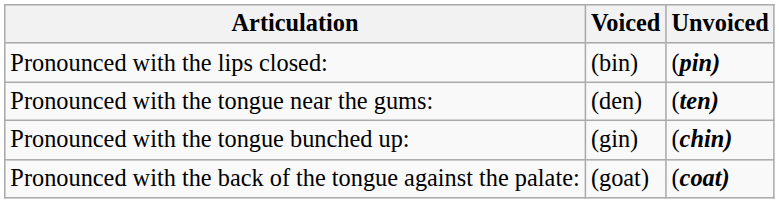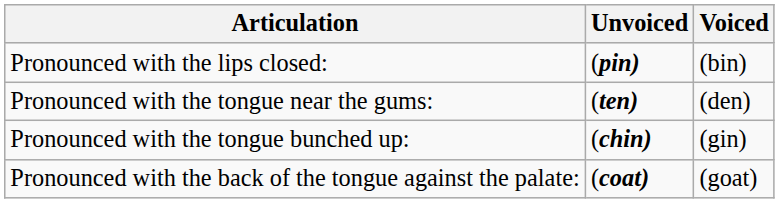columns swapped: Unvoiced <-> Voiced
